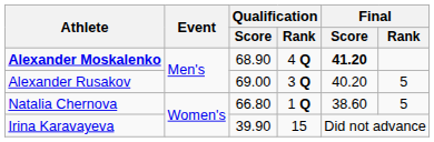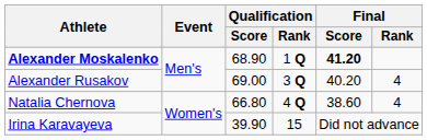Alexander Moskalenko | Qualification / Rank: 4 Q -> 1 Q
Alexander Rusakov | Final / Rank: 5 -> 4
Natalia Chernova | Qualification / Rank: 1 Q -> 4 Q
Natalia Chernova | Final / Rank: 5 -> 4
